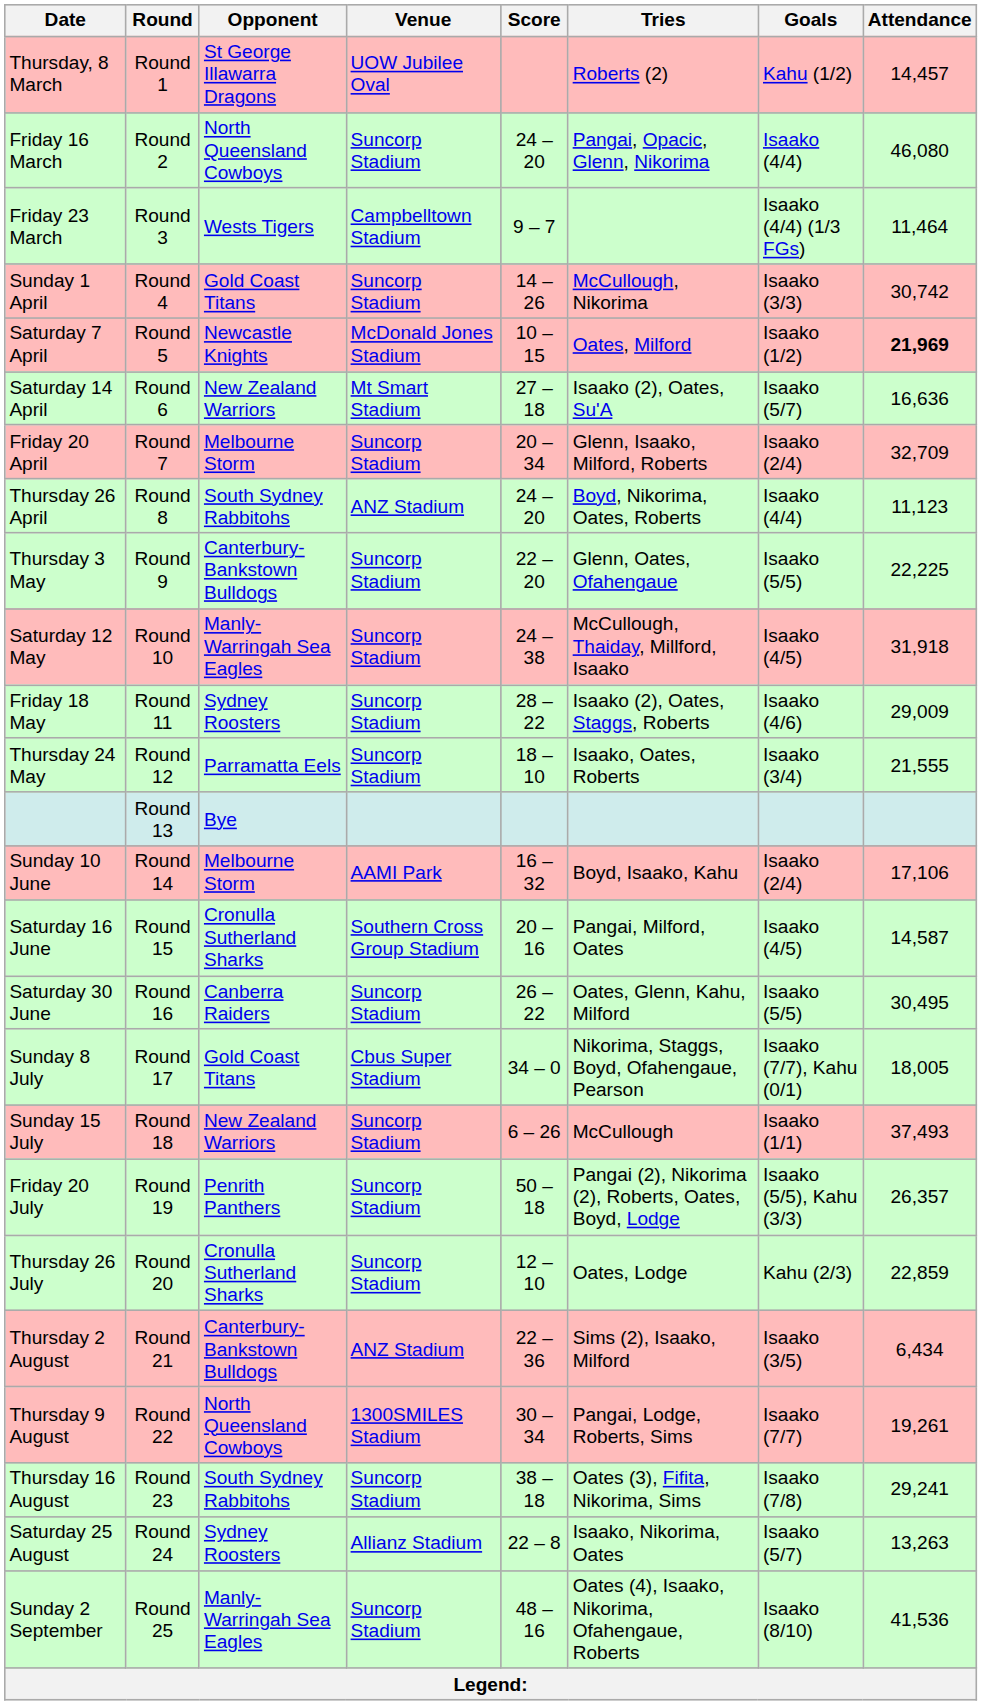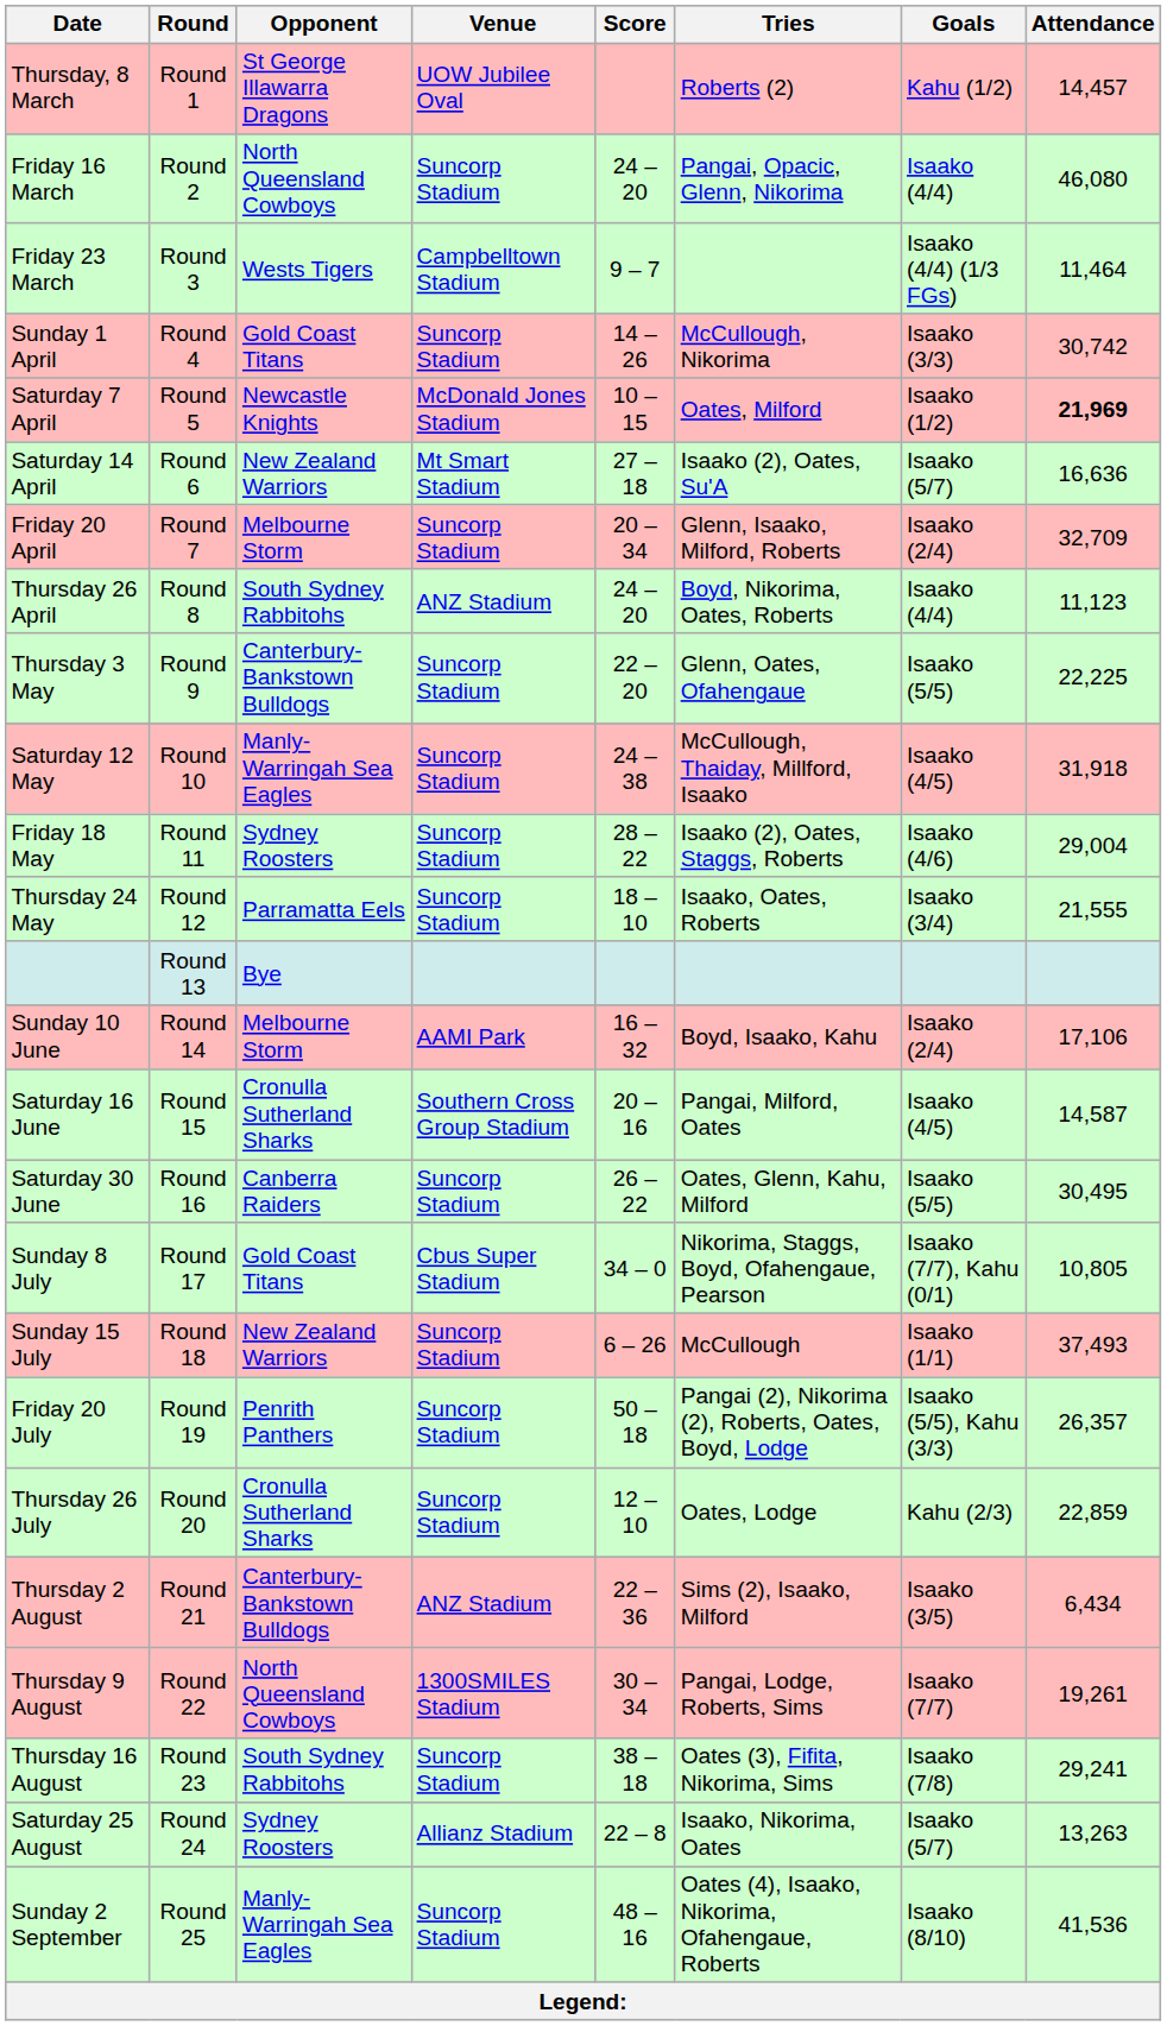Friday 18 May | Attendance: 29,009 -> 29,004
Sunday 8 July | Attendance: 18,005 -> 10,805
